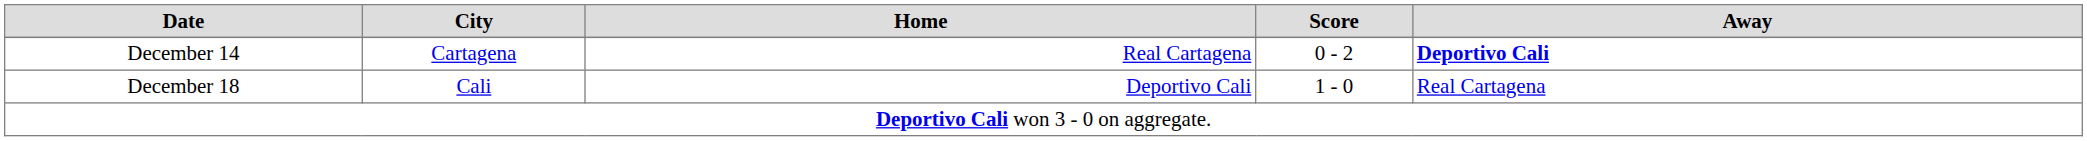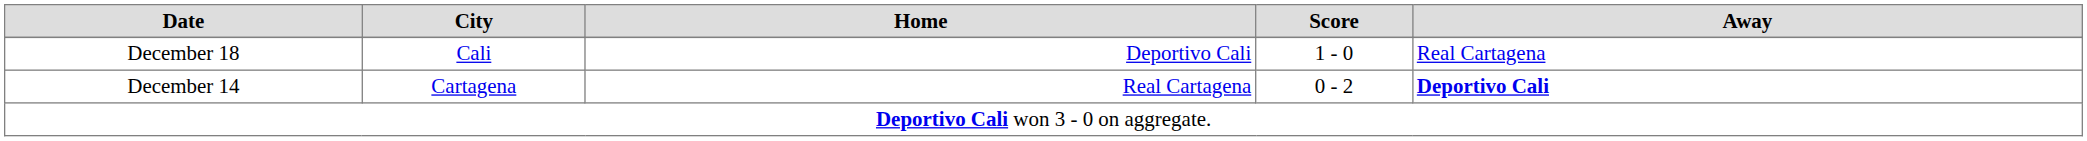rows swapped: December 14 <-> December 18
